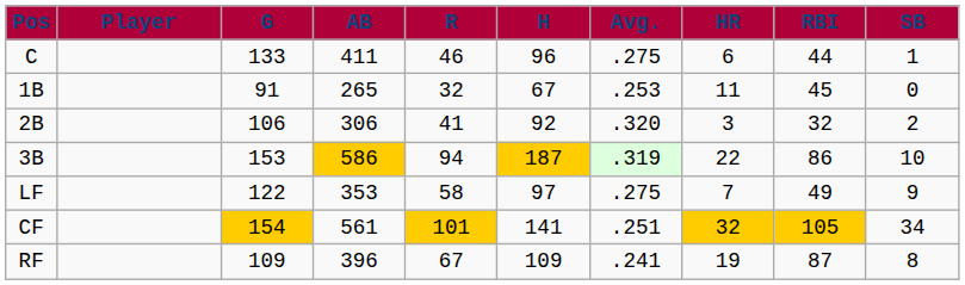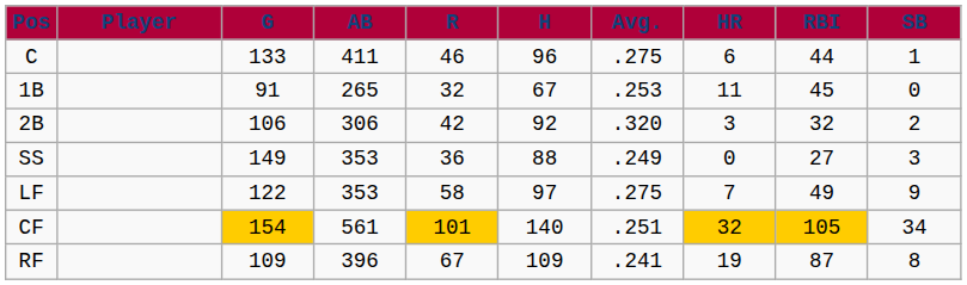2B | R: 41 -> 42
- row: 3B | 153 | 586 | 94 | 187 | .319 | 22 | 86 | 10
+ row: SS | 149 | 353 | 36 | 88 | .249 | 0 | 27 | 3
CF | H: 141 -> 140
